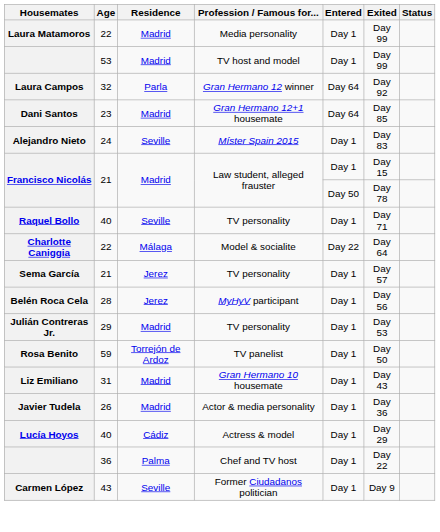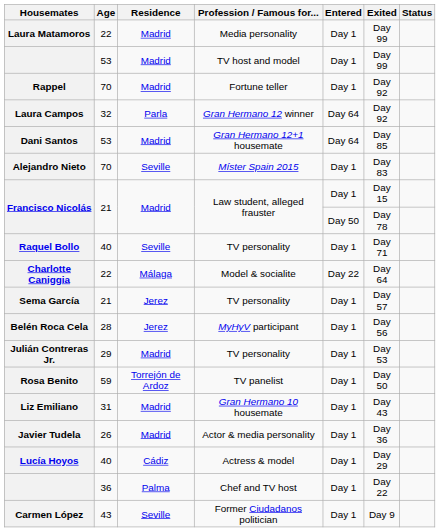+ row: Rappel | 70 | Madrid | Fortune teller | Day 1 | Day 92
Dani Santos | Age: 23 -> 53
Alejandro Nieto | Age: 24 -> 70
